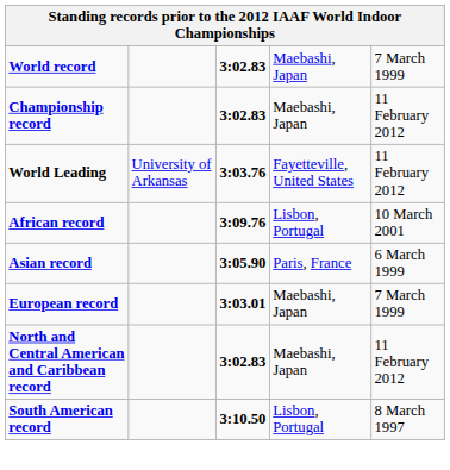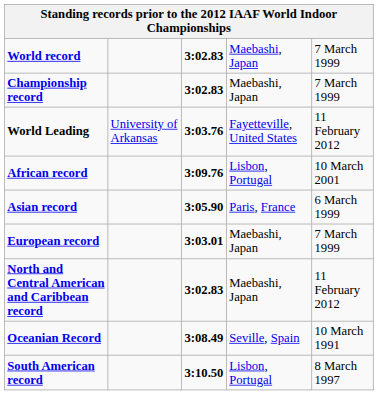Championship record | column 5: 11 February 2012 -> 7 March 1999
+ row: Oceanian Record | 3:08.49 | Seville, Spain | 10 March 1991
